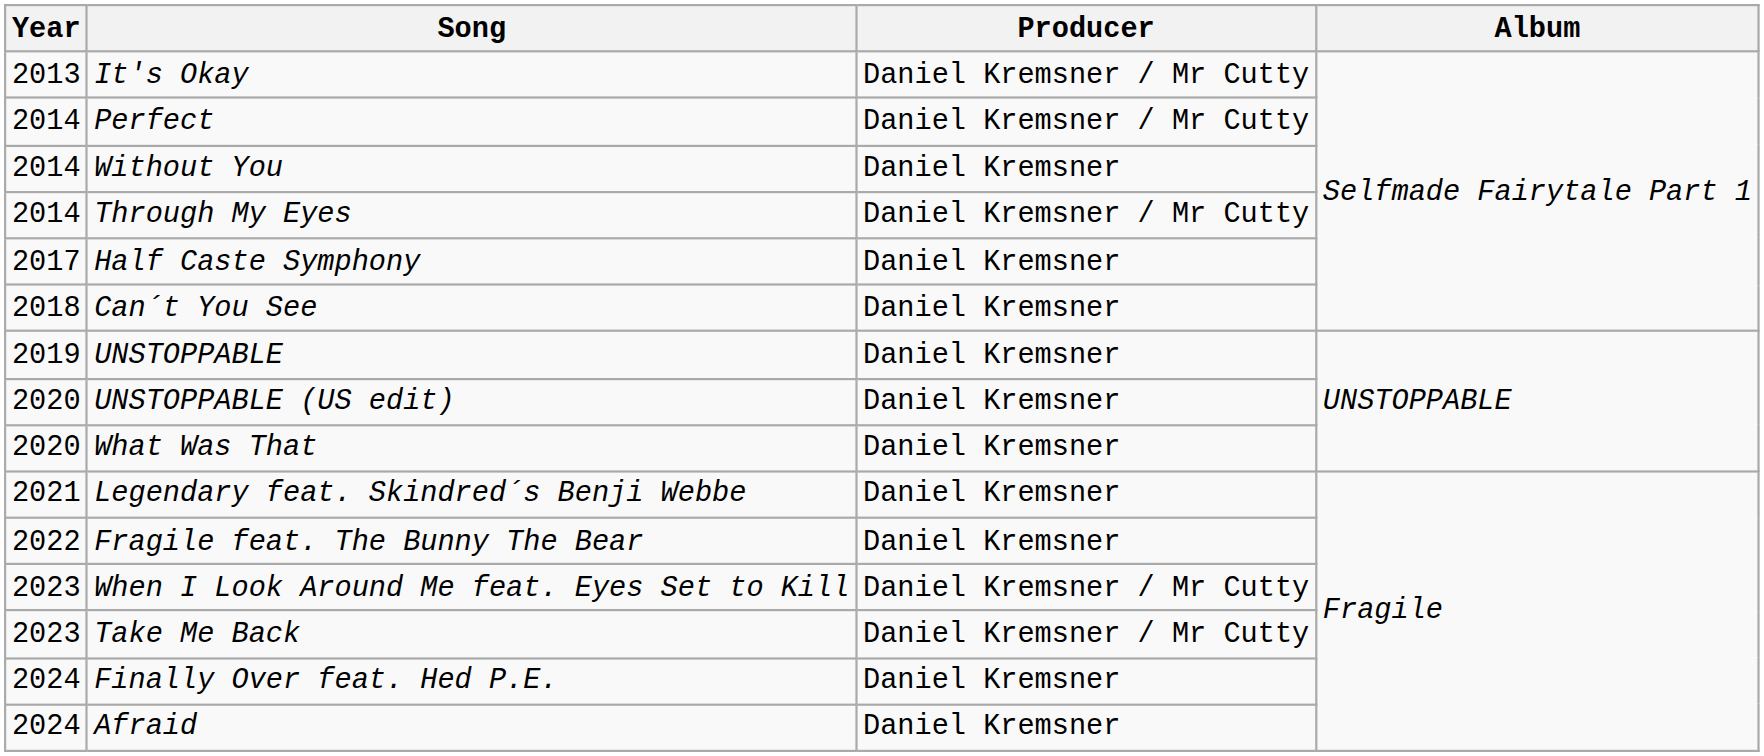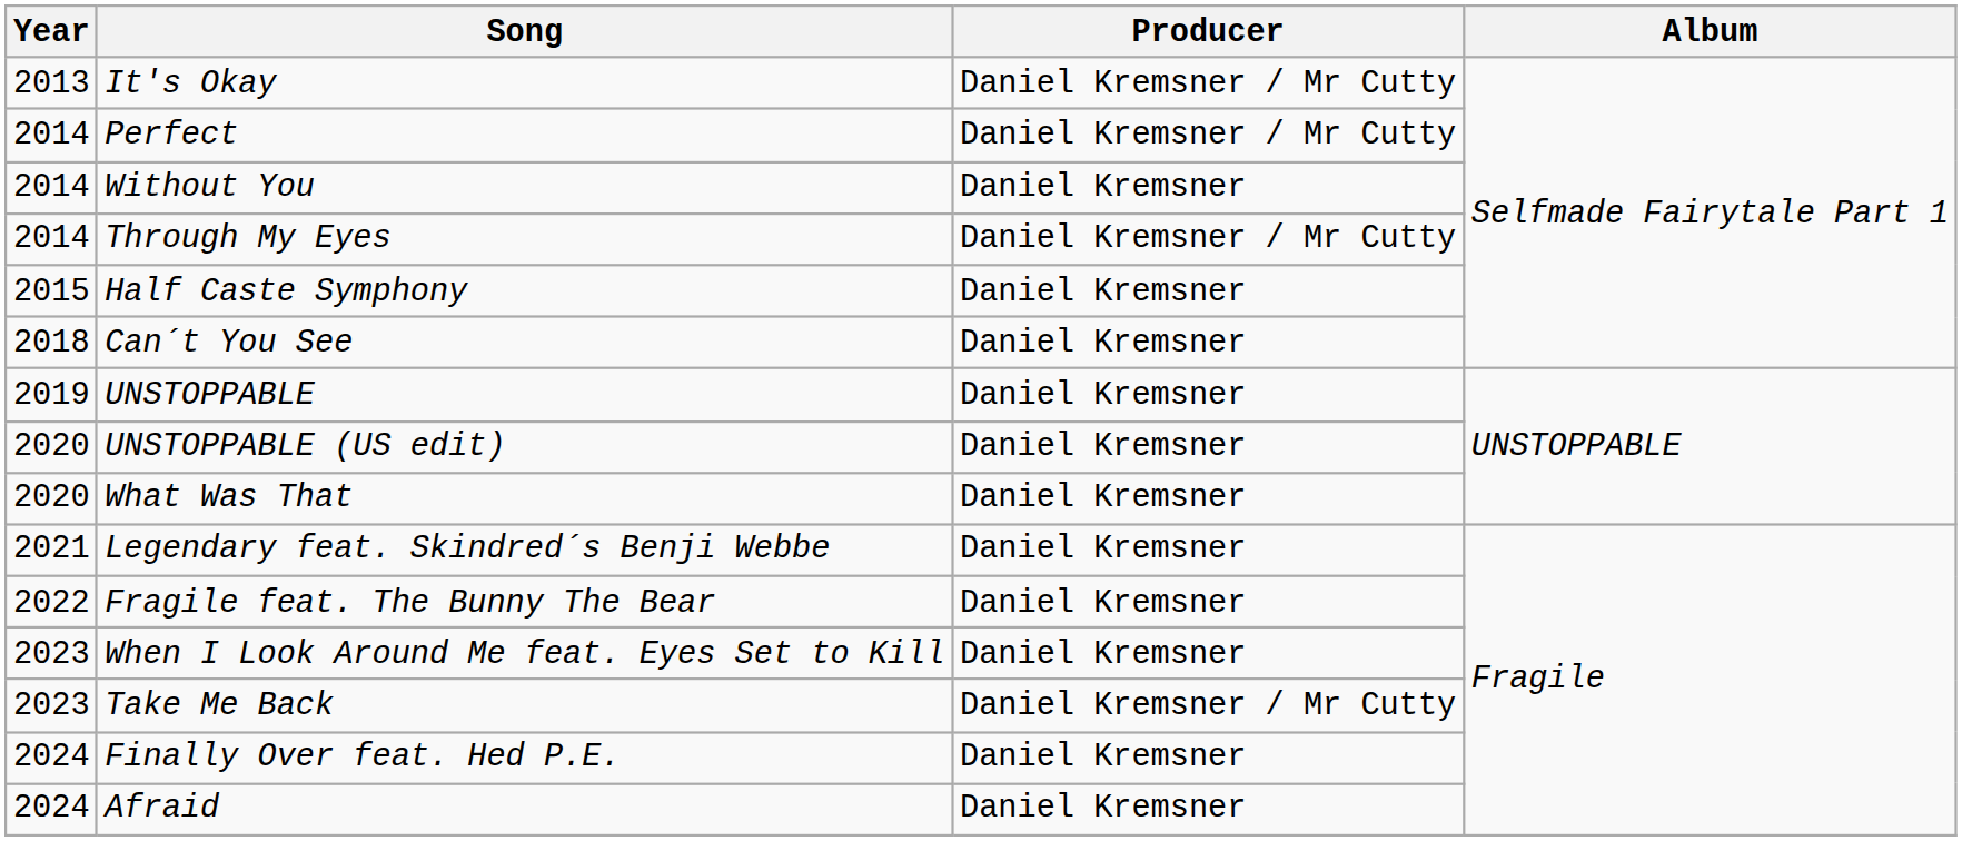Half Caste Symphony | Year: 2017 -> 2015
When I Look Around Me feat. Eyes Set to Kill | Producer: Daniel Kremsner / Mr Cutty -> Daniel Kremsner
